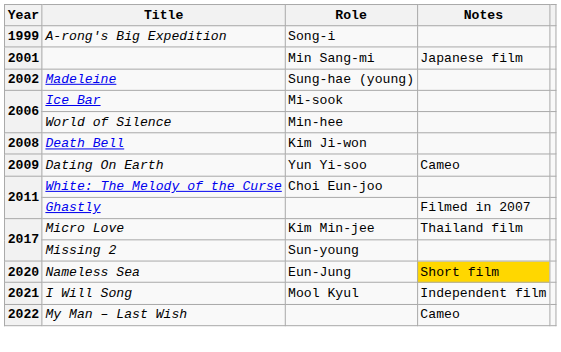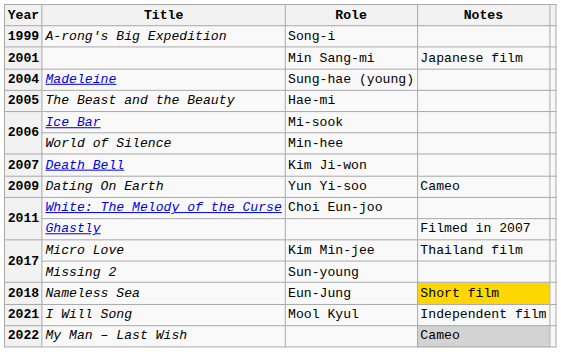Madeleine | Year: 2002 -> 2004
+ row: 2005 | The Beast and the Beauty | Hae-mi
Death Bell | Year: 2008 -> 2007
Nameless Sea | Year: 2020 -> 2018
My Man – Last Wish | Notes: no background -> lightgrey background
